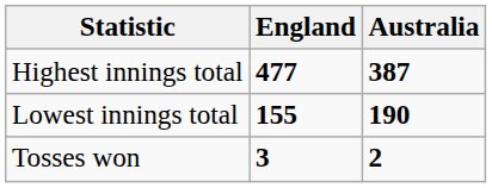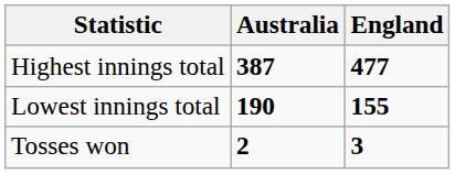columns swapped: England <-> Australia
